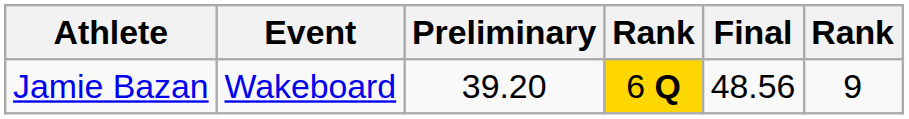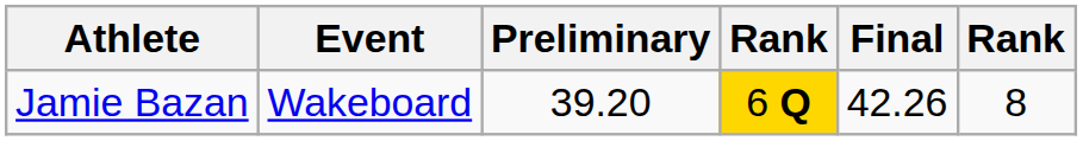Jamie Bazan | Final: 48.56 -> 42.26
Jamie Bazan | column 6: 9 -> 8
